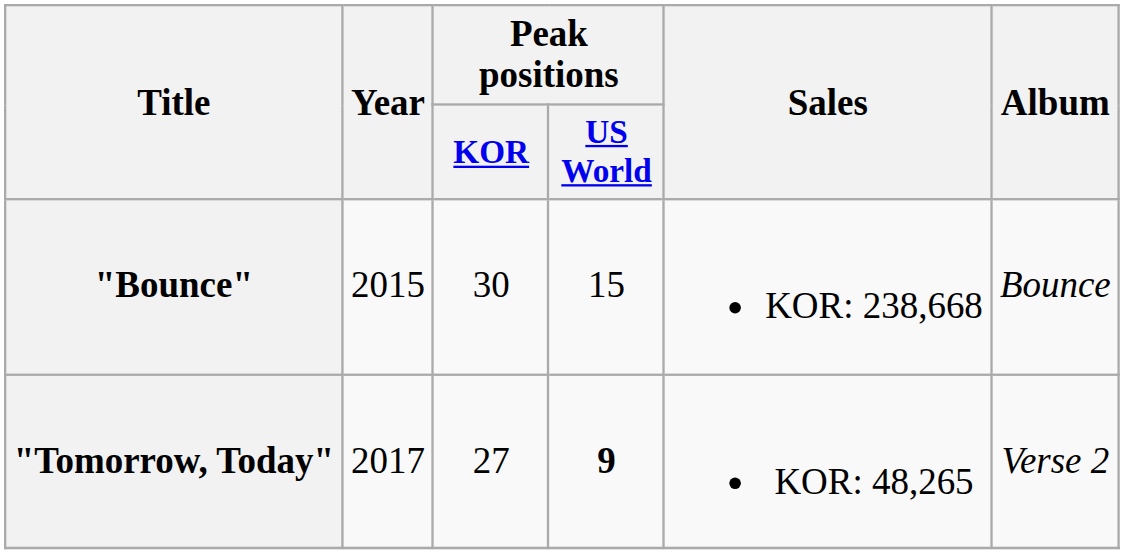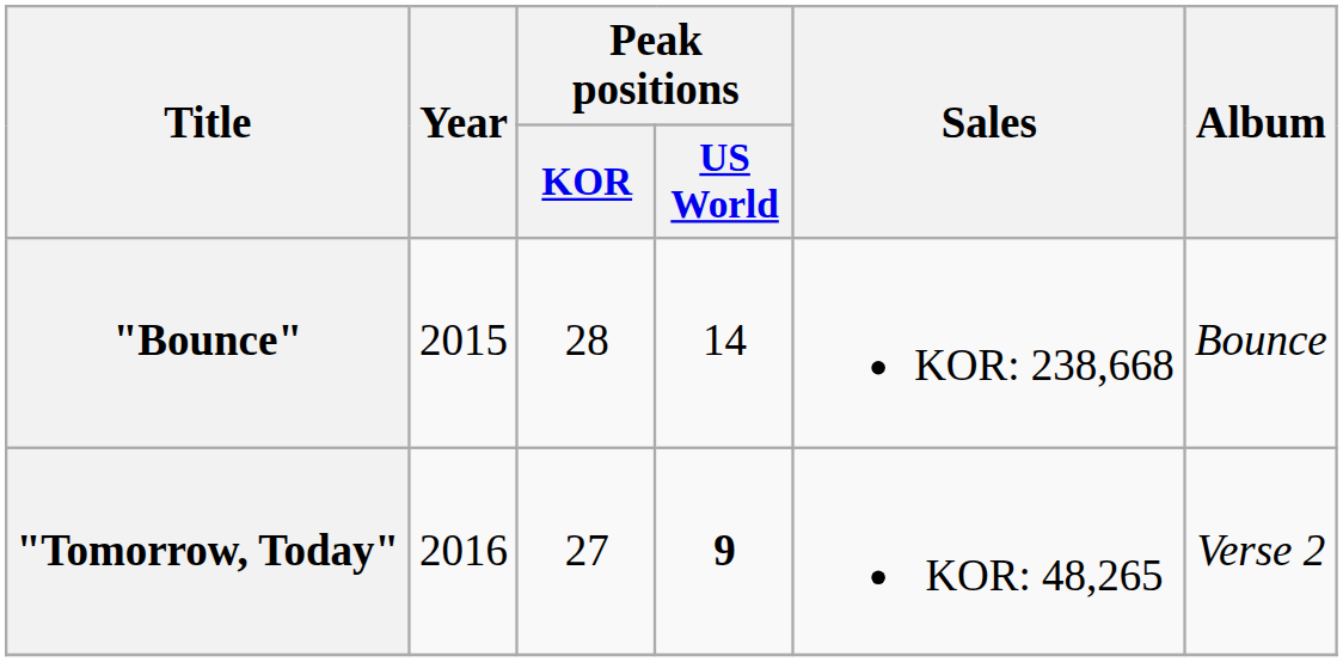"Bounce" | Peak positions / KOR: 30 -> 28
"Bounce" | Peak positions / US World: 15 -> 14
"Tomorrow, Today" | Year: 2017 -> 2016
